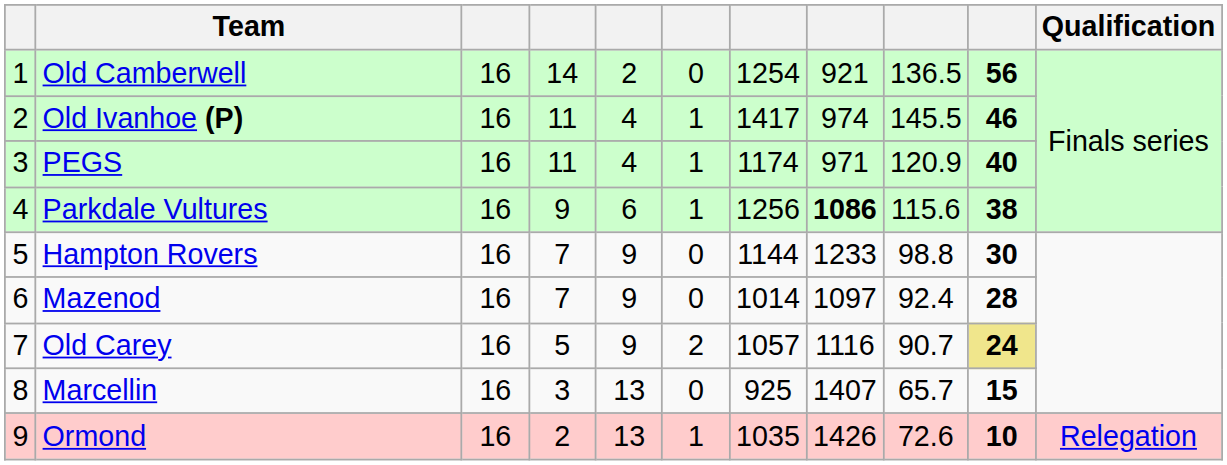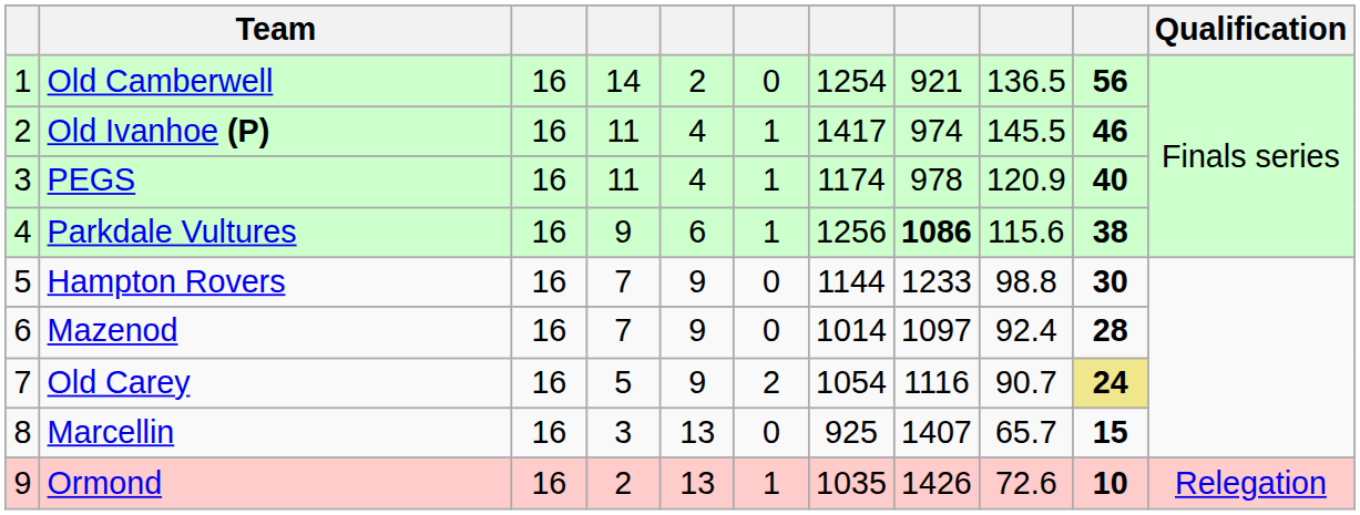PEGS | column 8: 971 -> 978
Old Carey | column 7: 1057 -> 1054
